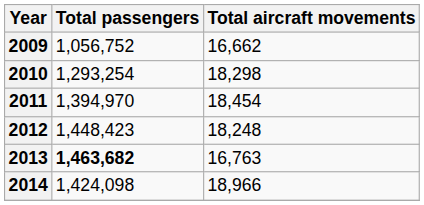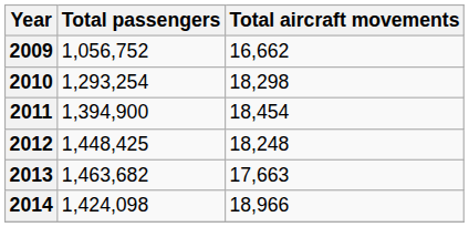2011 | Total passengers: 1,394,970 -> 1,394,900
2012 | Total passengers: 1,448,423 -> 1,448,425
2013 | Total passengers: bold -> normal
2013 | Total aircraft movements: 16,763 -> 17,663
